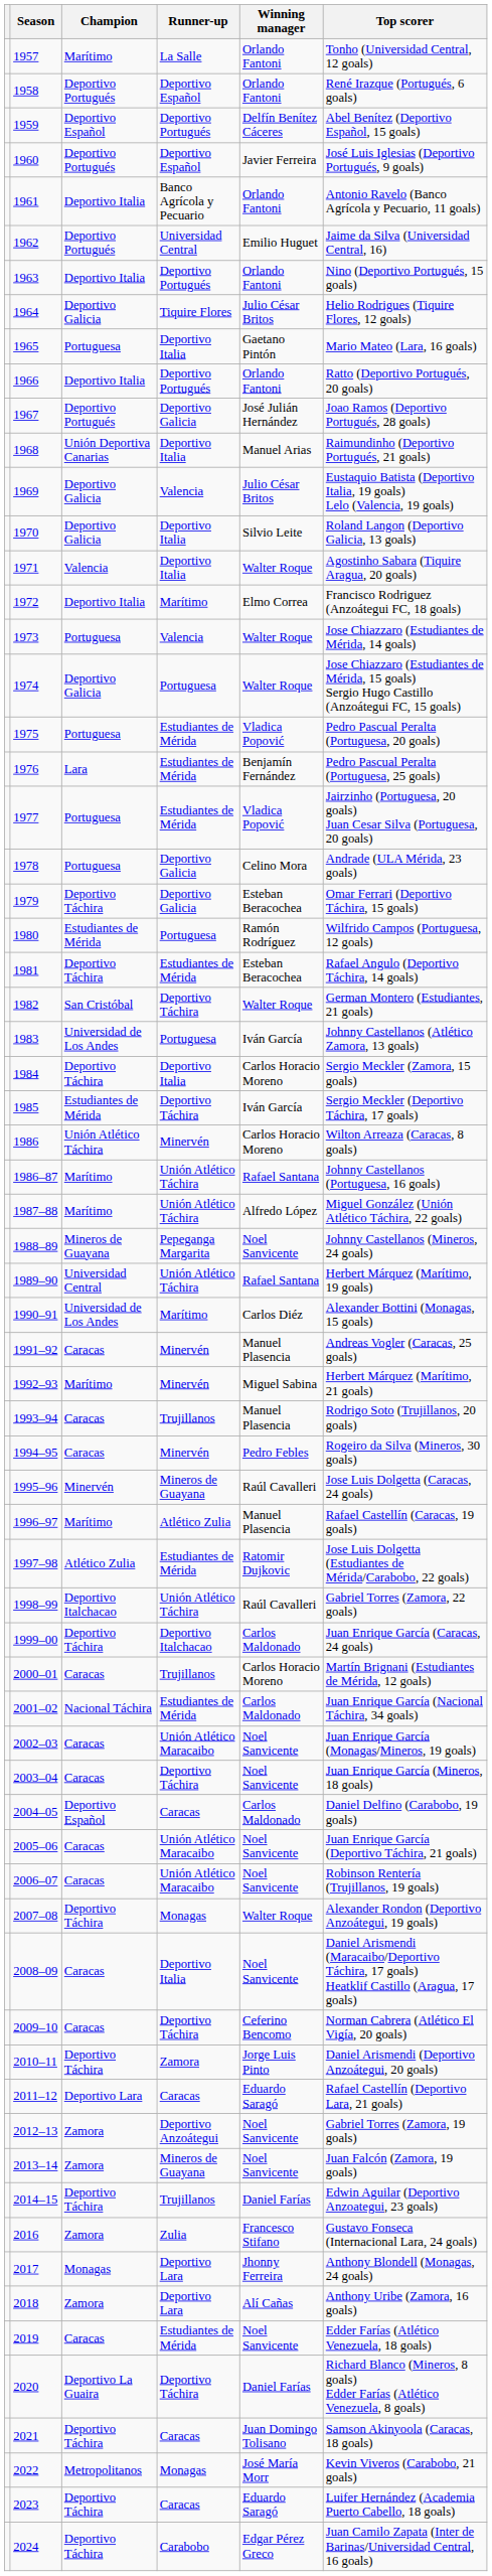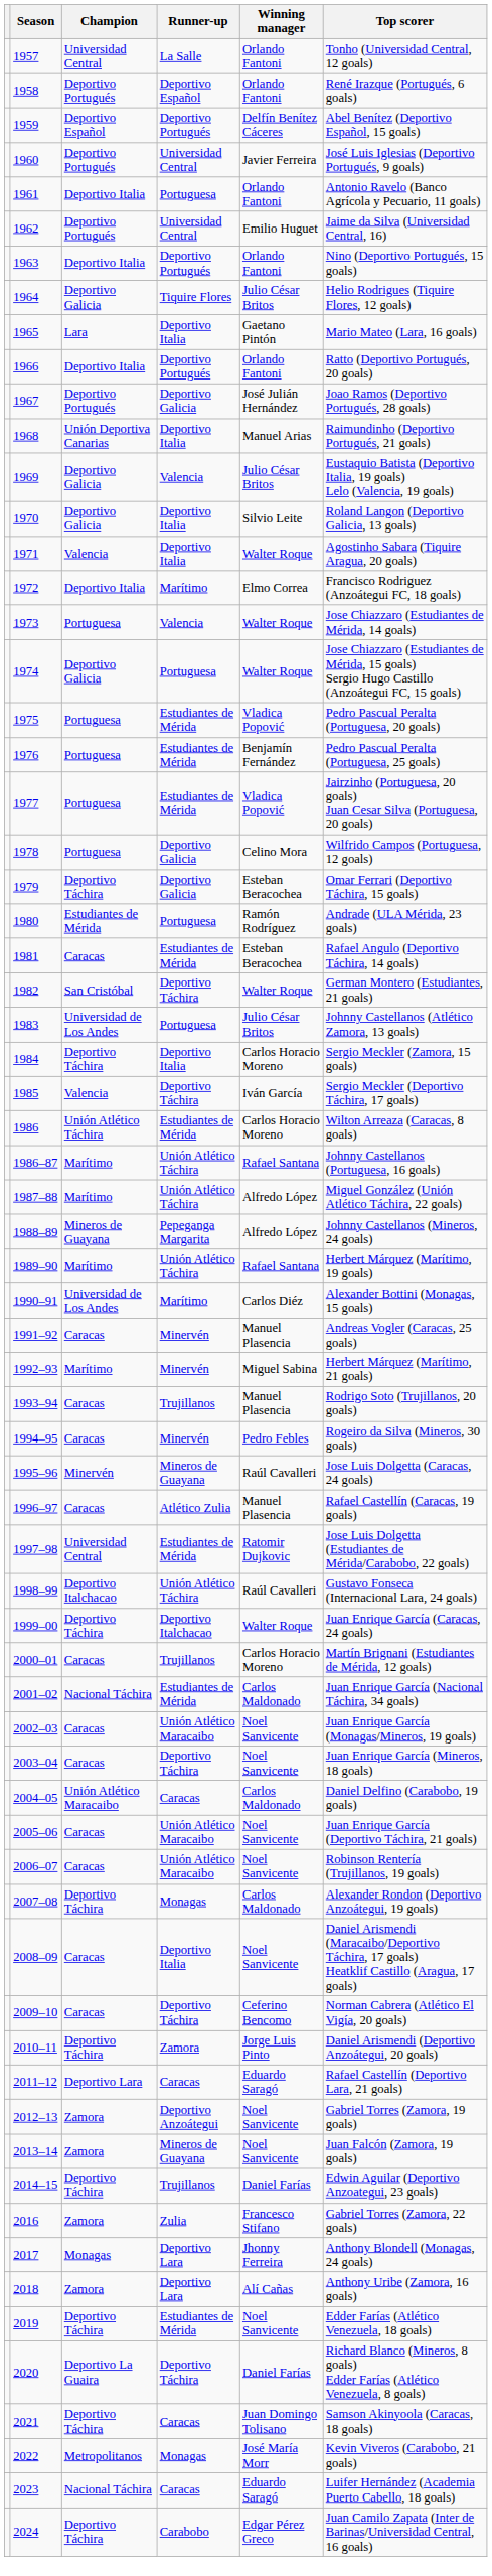1957 | Champion: Marítimo -> Universidad Central
1960 | Runner-up: Deportivo Español -> Universidad Central
1961 | Runner-up: Banco Agrícola y Pecuario -> Portuguesa
1965 | Champion: Portuguesa -> Lara
1976 | Champion: Lara -> Portuguesa
1978 | Top scorer: Andrade (ULA Mérida, 23 goals) -> Wilfrido Campos (Portuguesa, 12 goals)
1980 | Top scorer: Wilfrido Campos (Portuguesa, 12 goals) -> Andrade (ULA Mérida, 23 goals)
1981 | Champion: Deportivo Táchira -> Caracas
1983 | Winning manager: Iván García -> Julio César Britos
1985 | Champion: Estudiantes de Mérida -> Valencia
1986 | Runner-up: Minervén -> Estudiantes de Mérida
1988–89 | Winning manager: Noel Sanvicente -> Alfredo López
1989–90 | Champion: Universidad Central -> Marítimo
1996–97 | Champion: Marítimo -> Caracas
1997–98 | Champion: Atlético Zulia -> Universidad Central
1998–99 | Top scorer: Gabriel Torres (Zamora, 22 goals) -> Gustavo Fonseca (Internacional Lara, 24 goals)
1999–00 | Winning manager: Carlos Maldonado -> Walter Roque
2004–05 | Champion: Deportivo Español -> Unión Atlético Maracaibo
2007–08 | Winning manager: Walter Roque -> Carlos Maldonado
2016 | Top scorer: Gustavo Fonseca (Internacional Lara, 24 goals) -> Gabriel Torres (Zamora, 22 goals)
2019 | Champion: Caracas -> Deportivo Táchira
2023 | Champion: Deportivo Táchira -> Nacional Táchira
